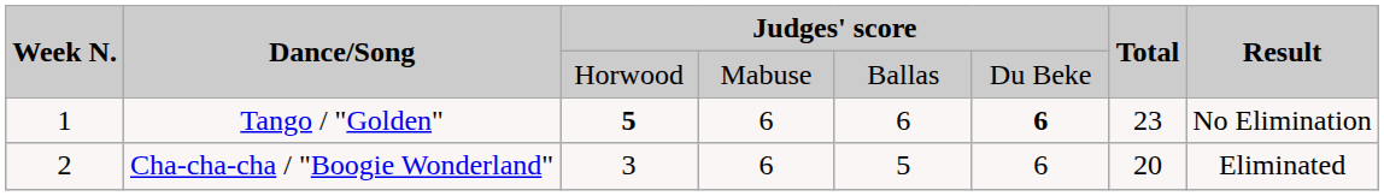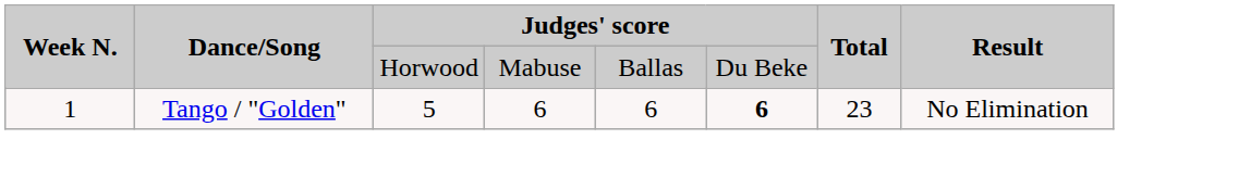Tango / "Golden" | column 3: bold -> normal
- row: 2 | Cha-cha-cha / "Boogie Wonderland" | 3 | 6 | 5 | 6 | 20 | Eliminated
